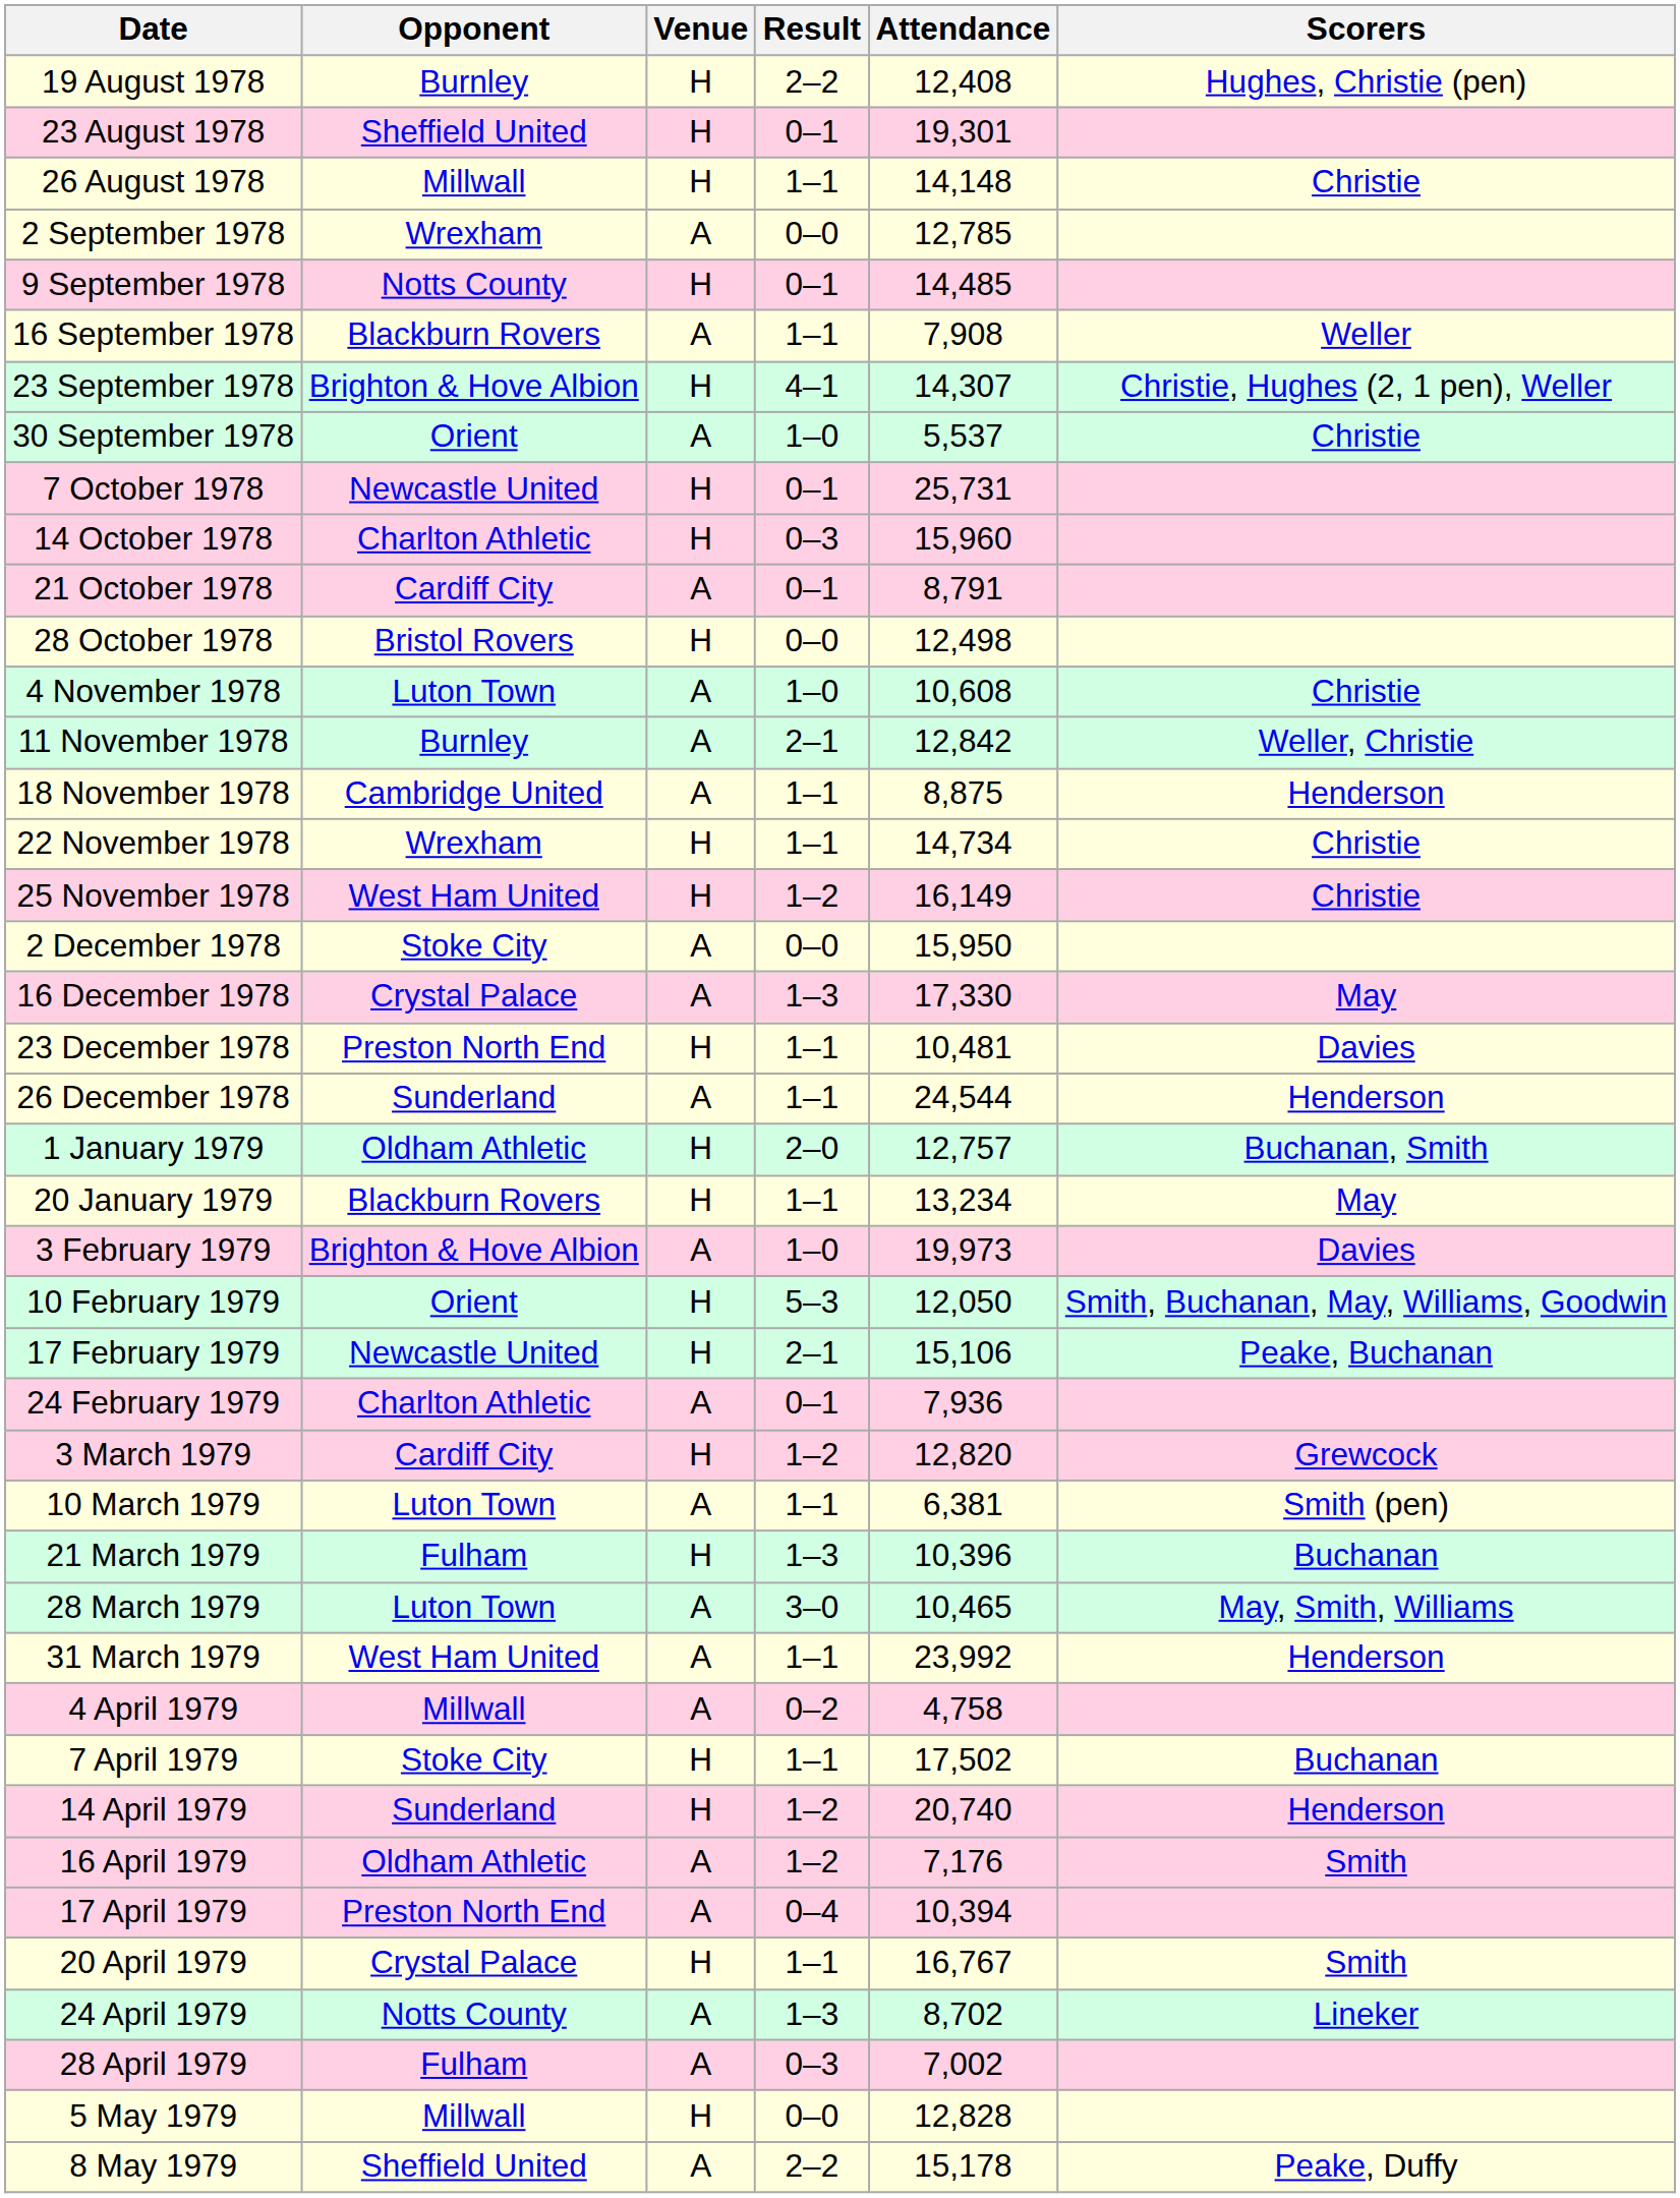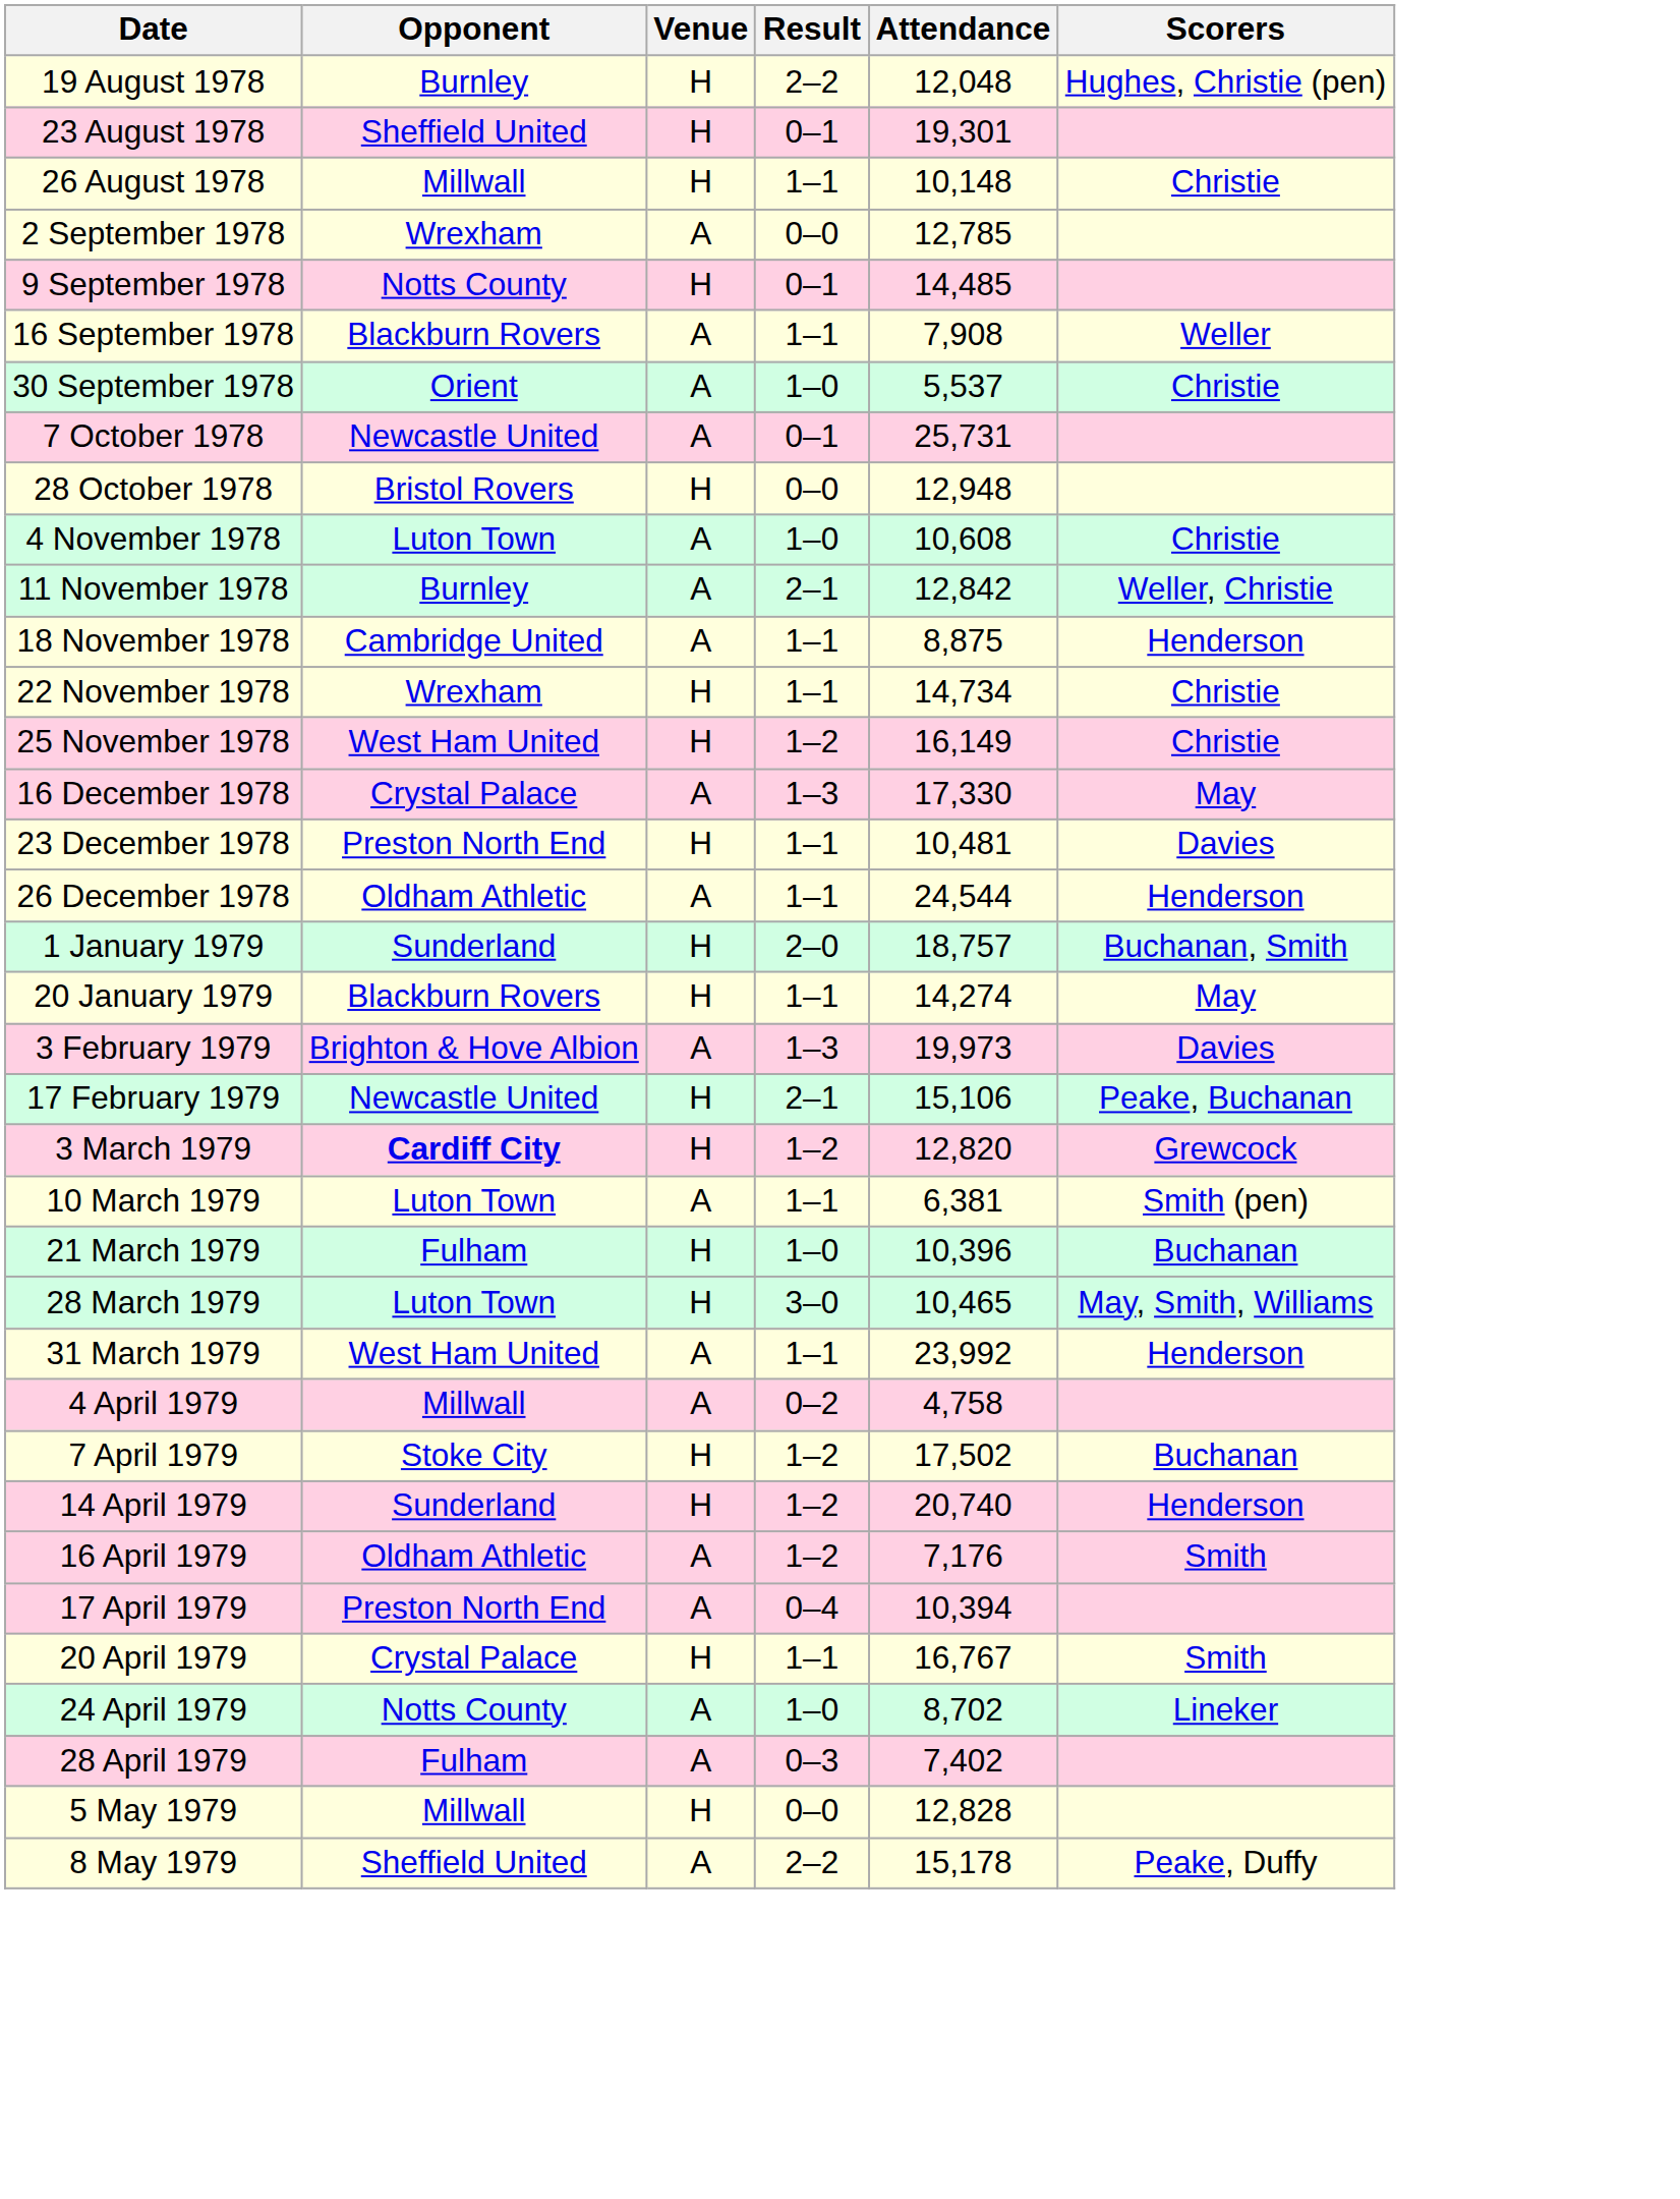19 August 1978 | Attendance: 12,408 -> 12,048
26 August 1978 | Attendance: 14,148 -> 10,148
- row: 23 September 1978 | Brighton & Hove Albion | H | 4–1 | 14,307 | Christie, Hughes (2, 1 pen), Weller
7 October 1978 | Venue: H -> A
- row: 14 October 1978 | Charlton Athletic | H | 0–3 | 15,960
- row: 21 October 1978 | Cardiff City | A | 0–1 | 8,791
28 October 1978 | Attendance: 12,498 -> 12,948
- row: 2 December 1978 | Stoke City | A | 0–0 | 15,950
26 December 1978 | Opponent: Sunderland -> Oldham Athletic
1 January 1979 | Opponent: Oldham Athletic -> Sunderland
1 January 1979 | Attendance: 12,757 -> 18,757
20 January 1979 | Attendance: 13,234 -> 14,274
3 February 1979 | Result: 1–0 -> 1–3
- row: 10 February 1979 | Orient | H | 5–3 | 12,050 | Smith, Buchanan, May, Williams, Goodwin
- row: 24 February 1979 | Charlton Athletic | A | 0–1 | 7,936
3 March 1979 | Opponent: normal -> bold
21 March 1979 | Result: 1–3 -> 1–0
28 March 1979 | Venue: A -> H
7 April 1979 | Result: 1–1 -> 1–2
24 April 1979 | Result: 1–3 -> 1–0
28 April 1979 | Attendance: 7,002 -> 7,402
